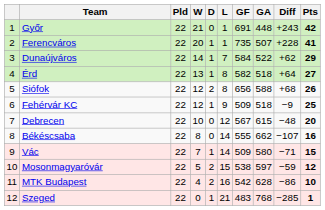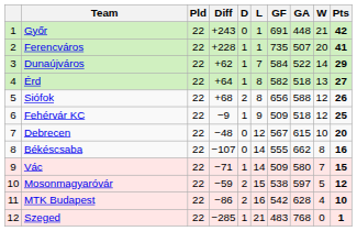columns swapped: W <-> Diff
